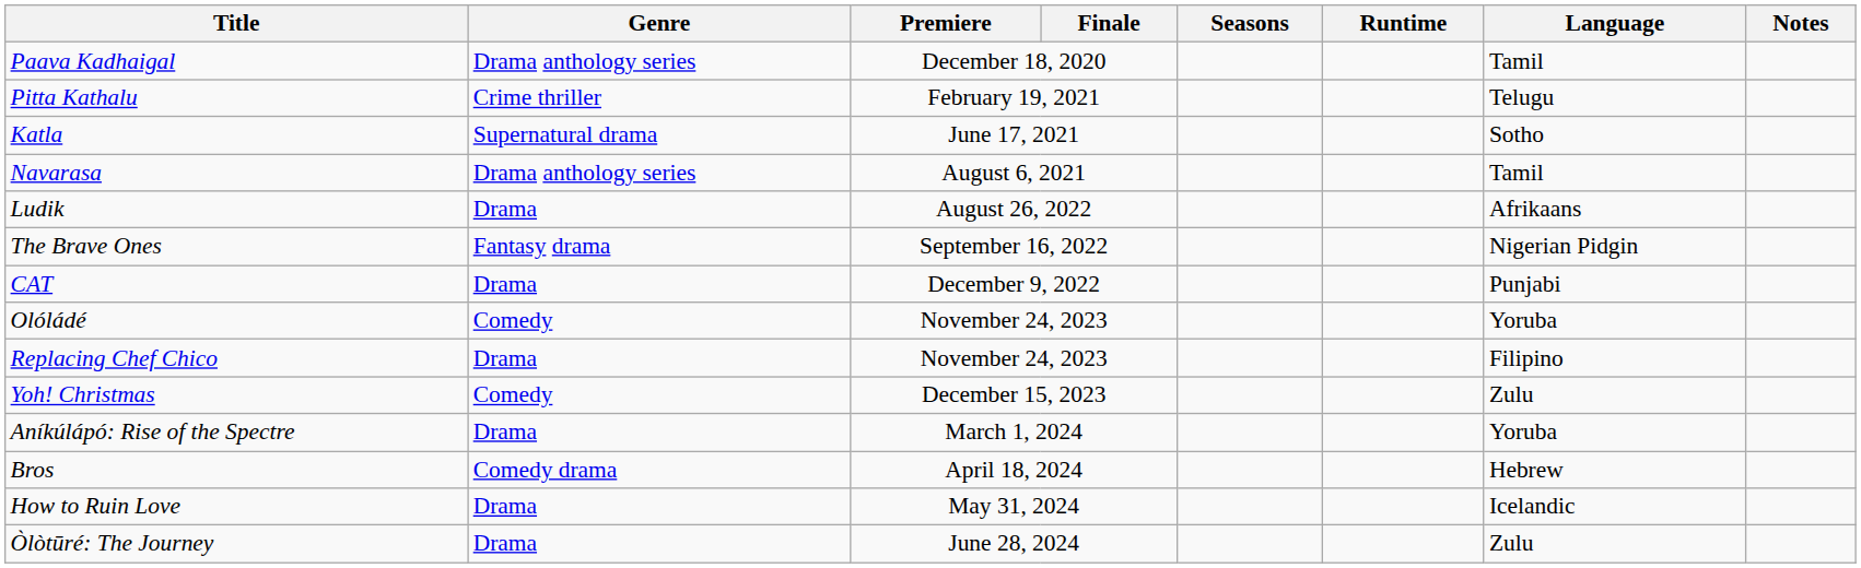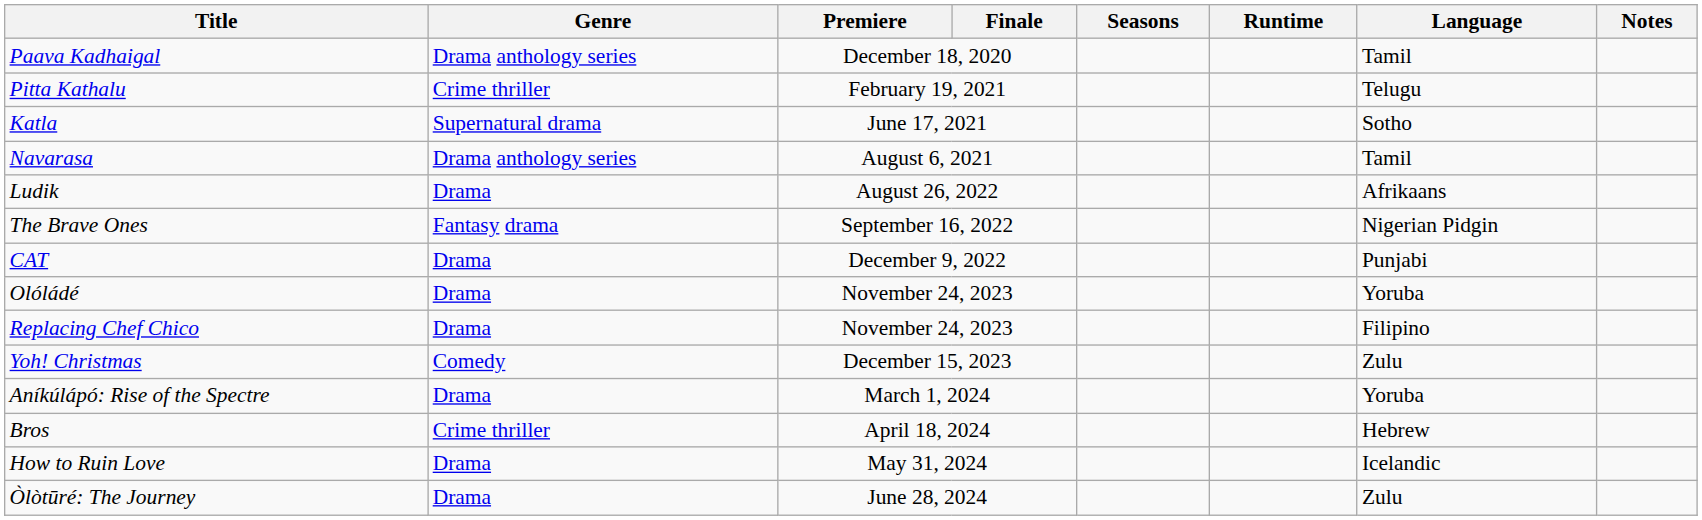Olóládé | Genre: Comedy -> Drama
Bros | Genre: Comedy drama -> Crime thriller
